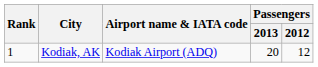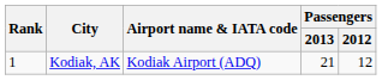Kodiak, AK | Passengers / 2013: 20 -> 21
